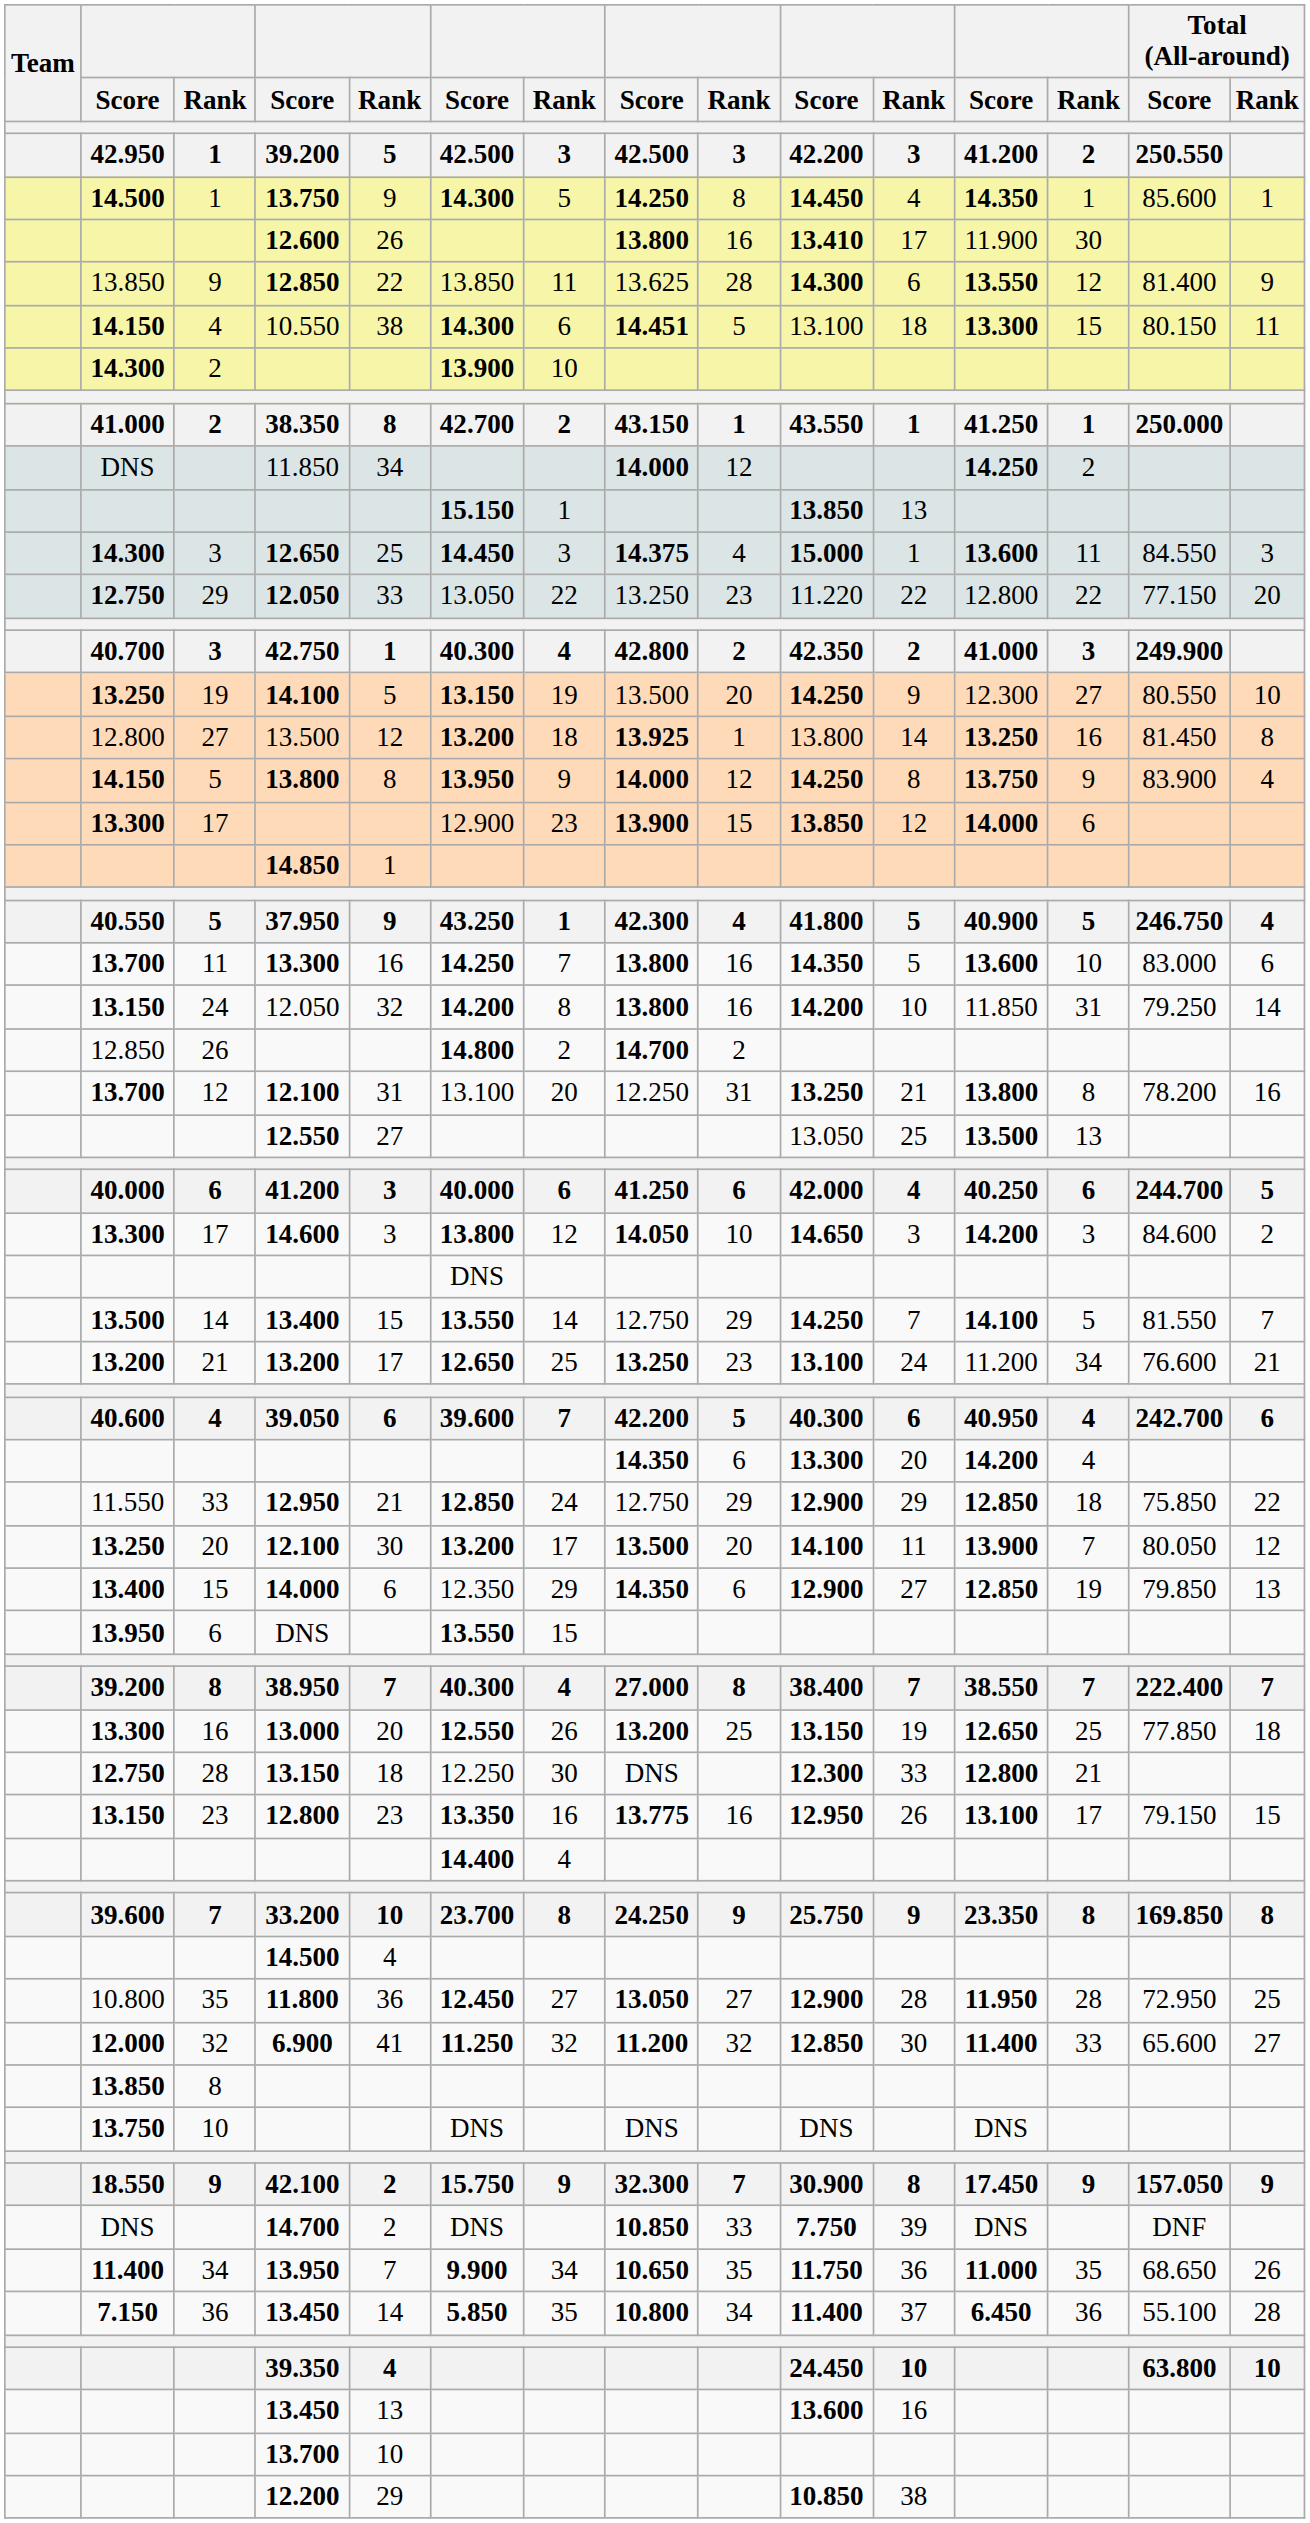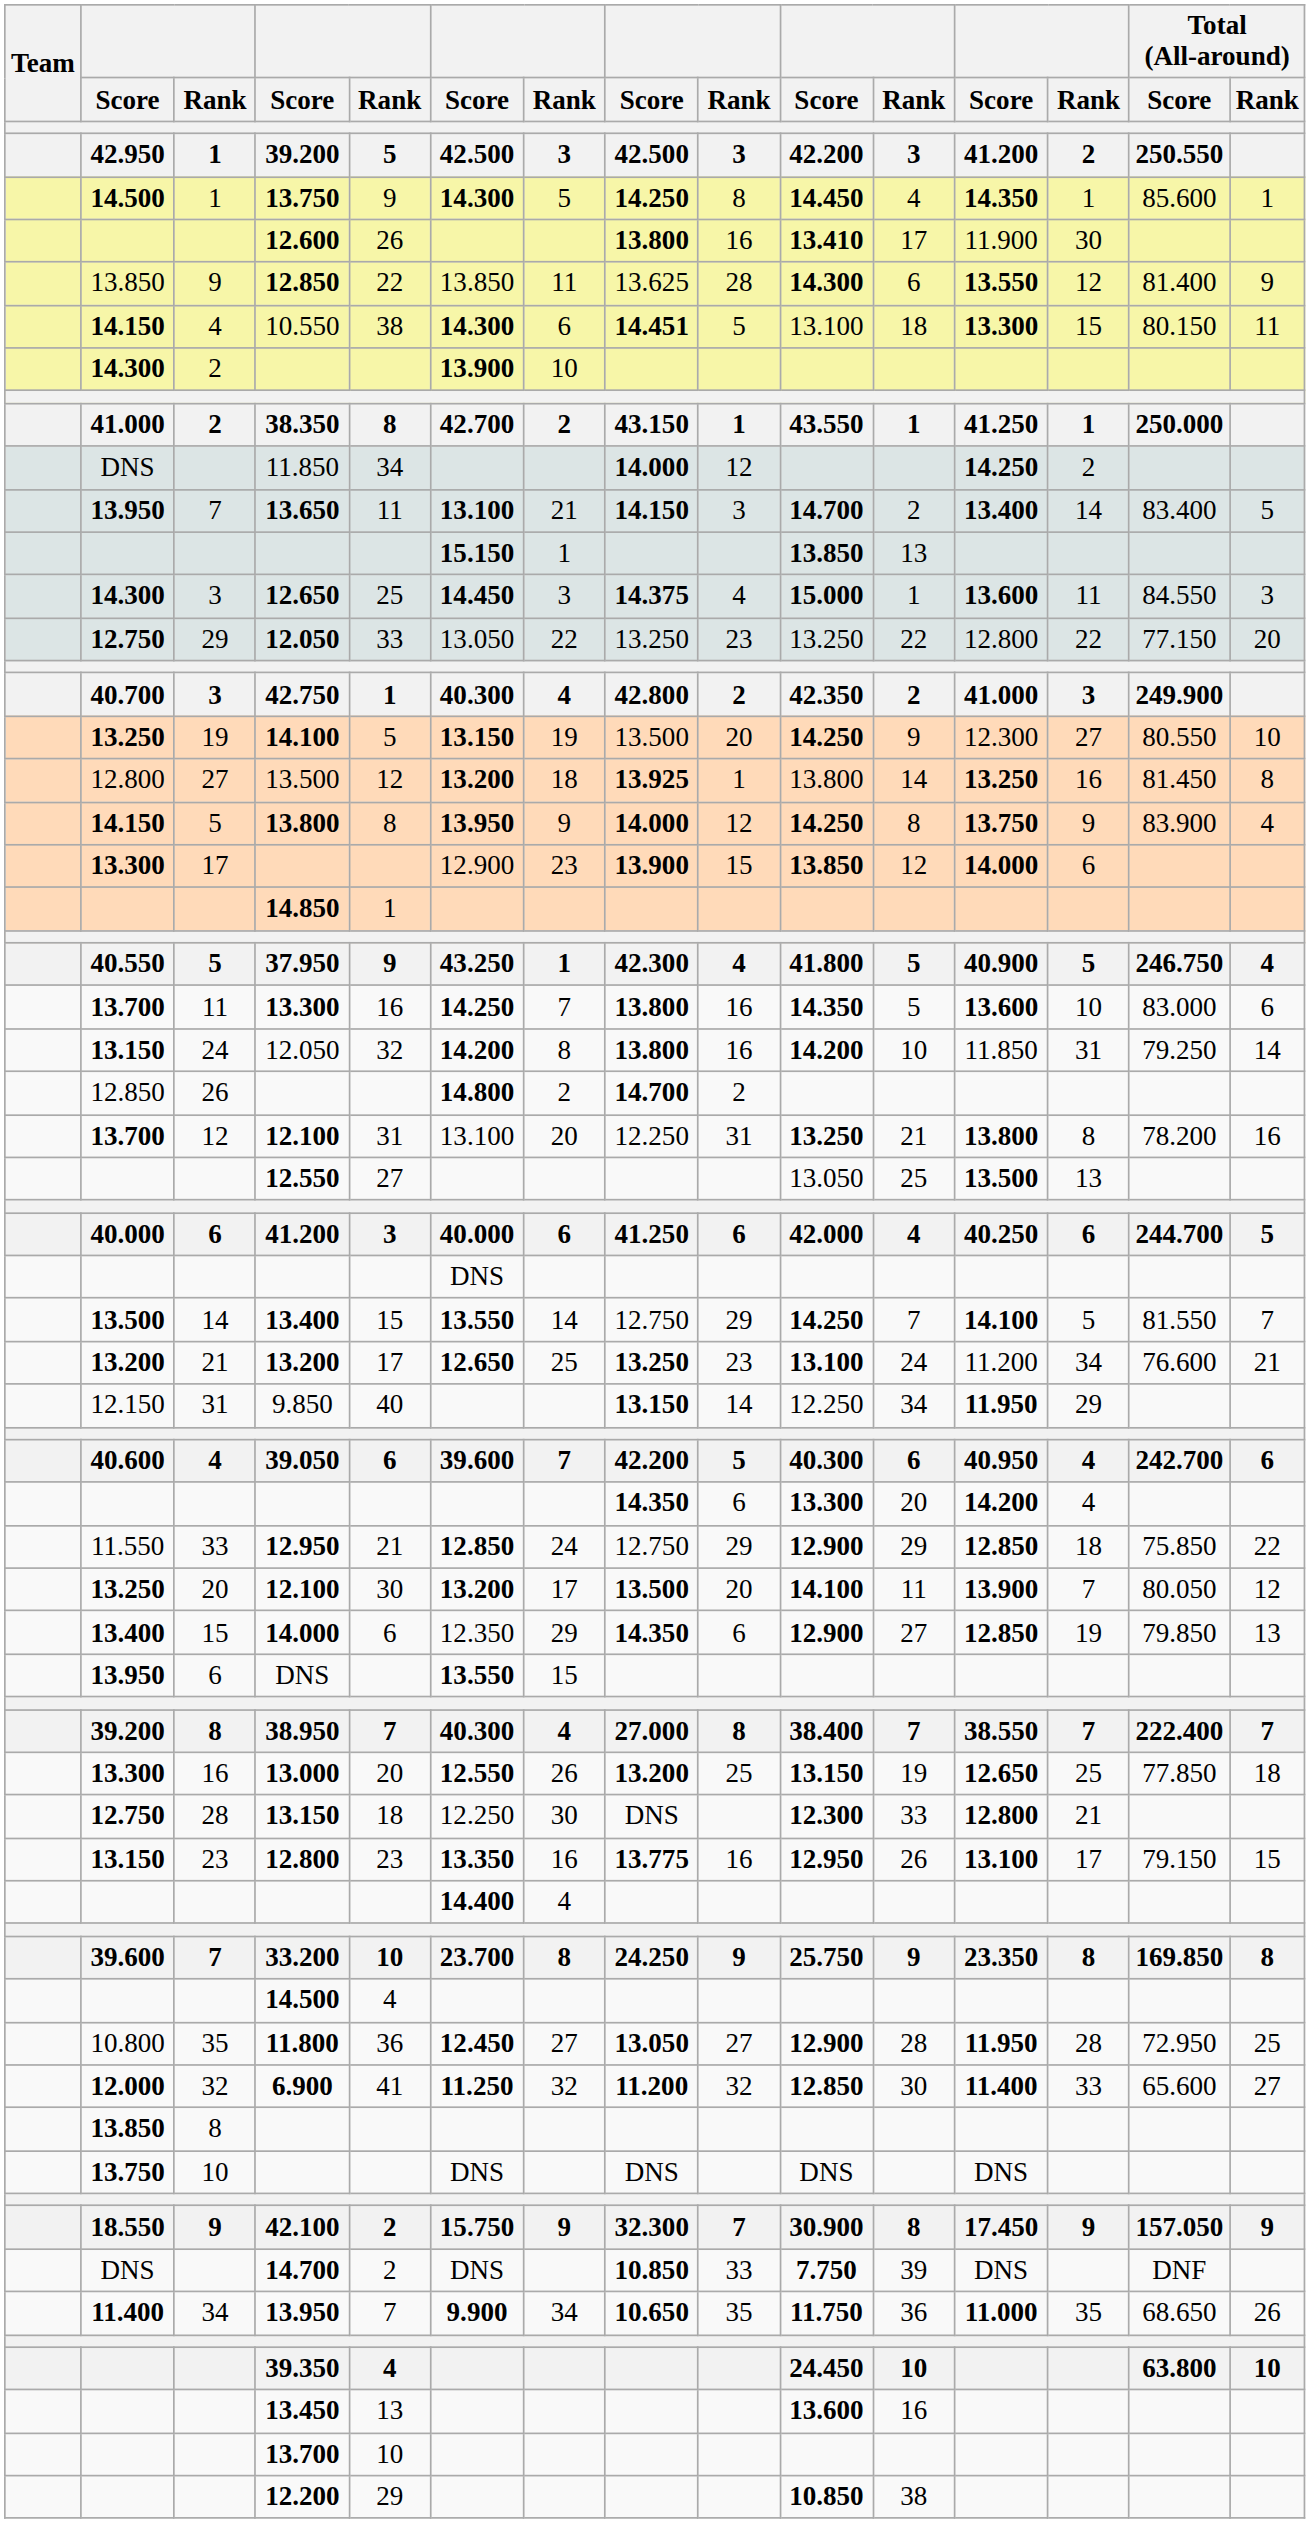+ row: 13.950 | 7 | 13.650 | 11 | 13.100 | 21 | 14.150 | 3 | 14.700 | 2 | 13.400 | 14 | 83.400 | 5
29 / 12.050 | Score / 42.200: 11.220 -> 13.250
- row: 13.300 | 17 | 14.600 | 3 | 13.800 | 12 | 14.050 | 10 | 14.650 | 3 | 14.200 | 3 | 84.600 | 2
+ row: 12.150 | 31 | 9.850 | 40 | 13.150 | 14 | 12.250 | 34 | 11.950 | 29
- row: 7.150 | 36 | 13.450 | 14 | 5.850 | 35 | 10.800 | 34 | 11.400 | 37 | 6.450 | 36 | 55.100 | 28
